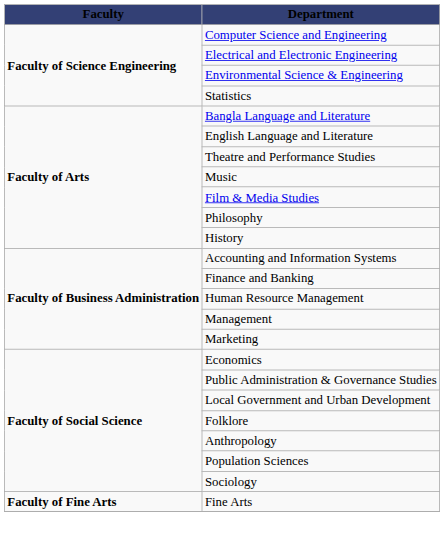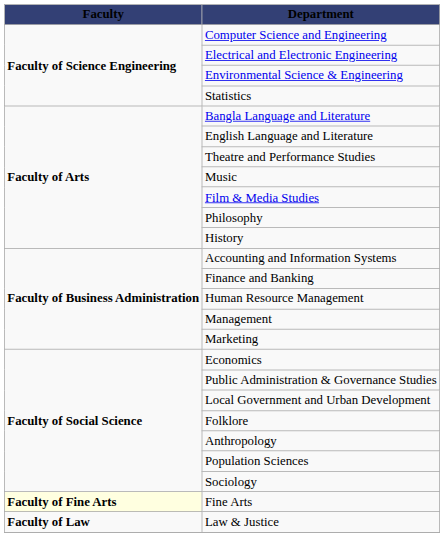Fine Arts | Faculty: no background -> lightyellow background
+ row: Faculty of Law | Law & Justice
